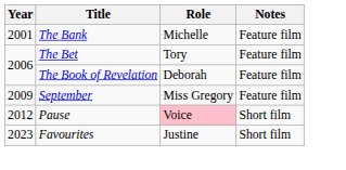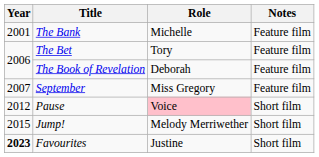September | Year: 2009 -> 2007
+ row: 2015 | Jump! | Melody Merriwether | Short film
Favourites | Year: normal -> bold
